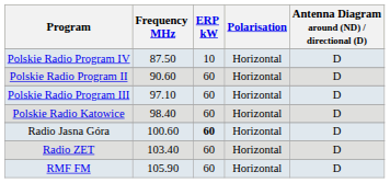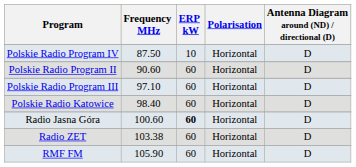Radio ZET | Frequency MHz: 103.40 -> 103.38
